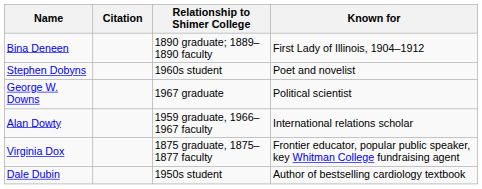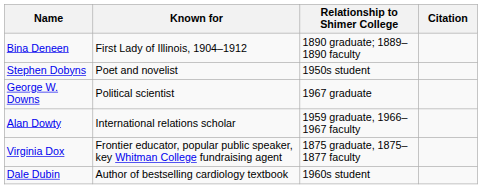columns swapped: Known for <-> Citation
Stephen Dobyns | Relationship to Shimer College: 1960s student -> 1950s student
Dale Dubin | Relationship to Shimer College: 1950s student -> 1960s student
